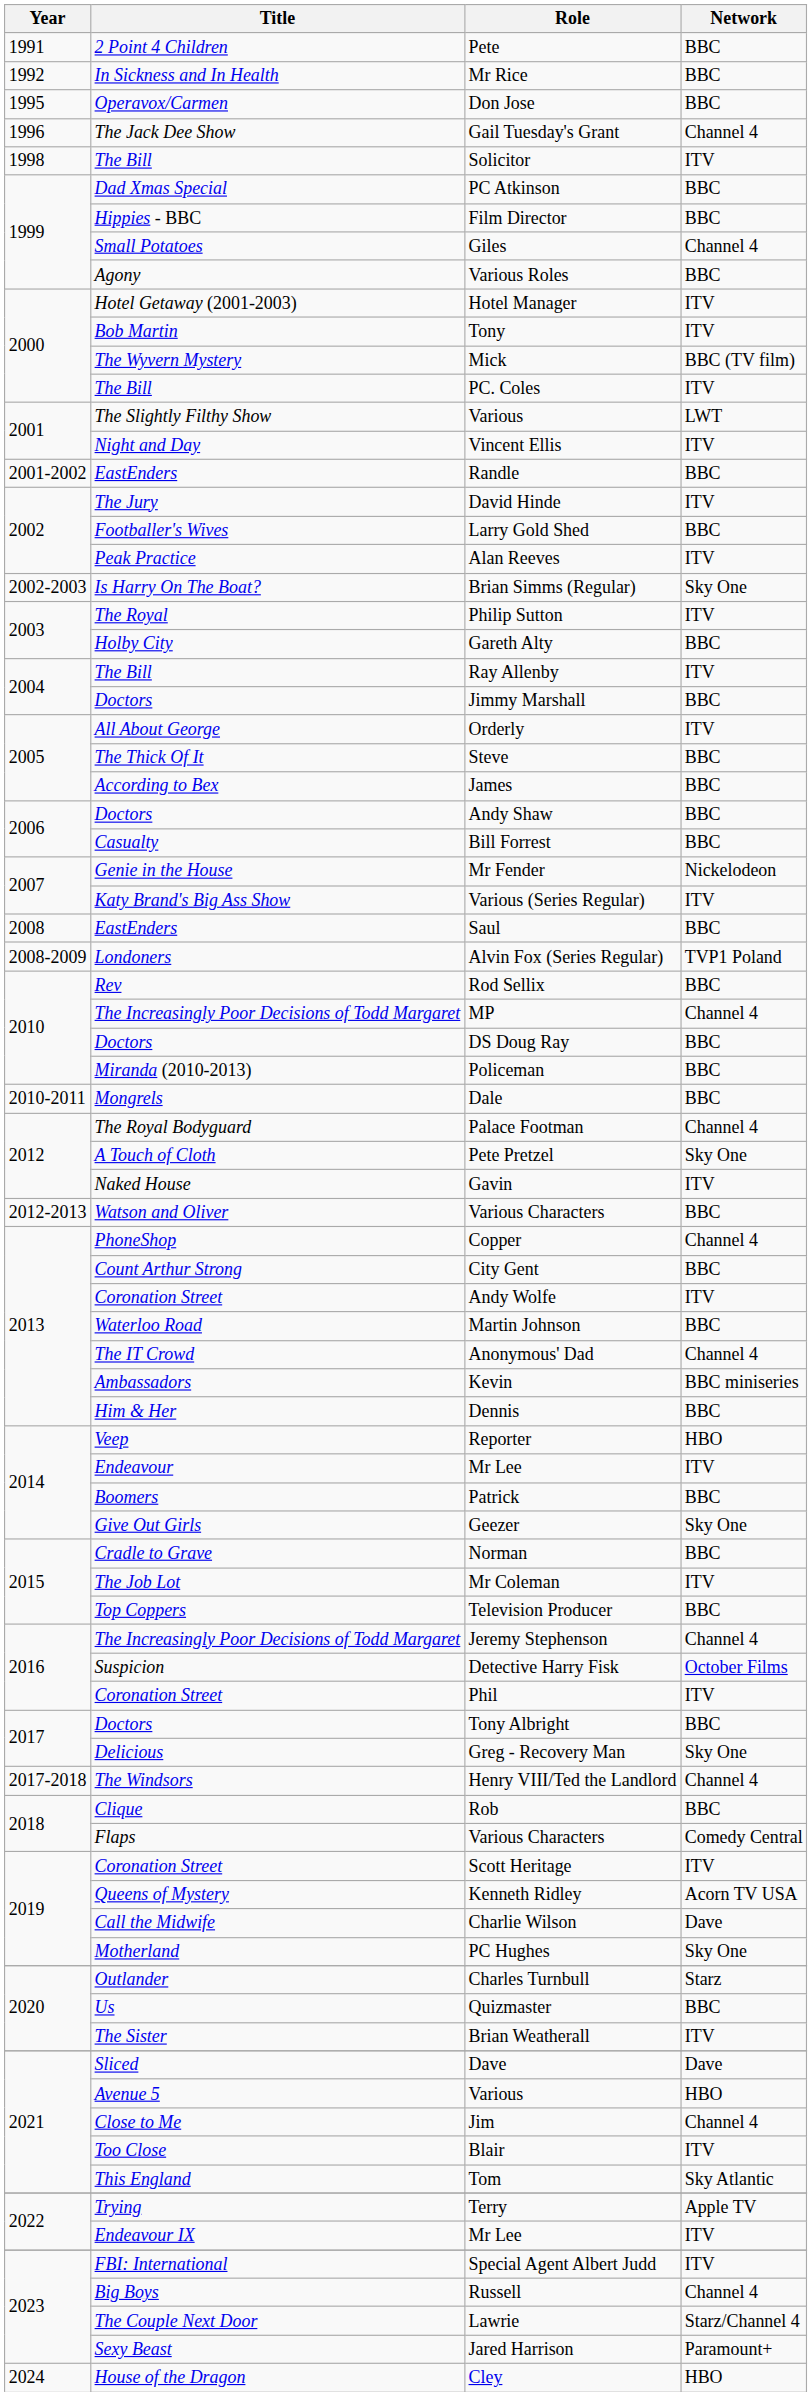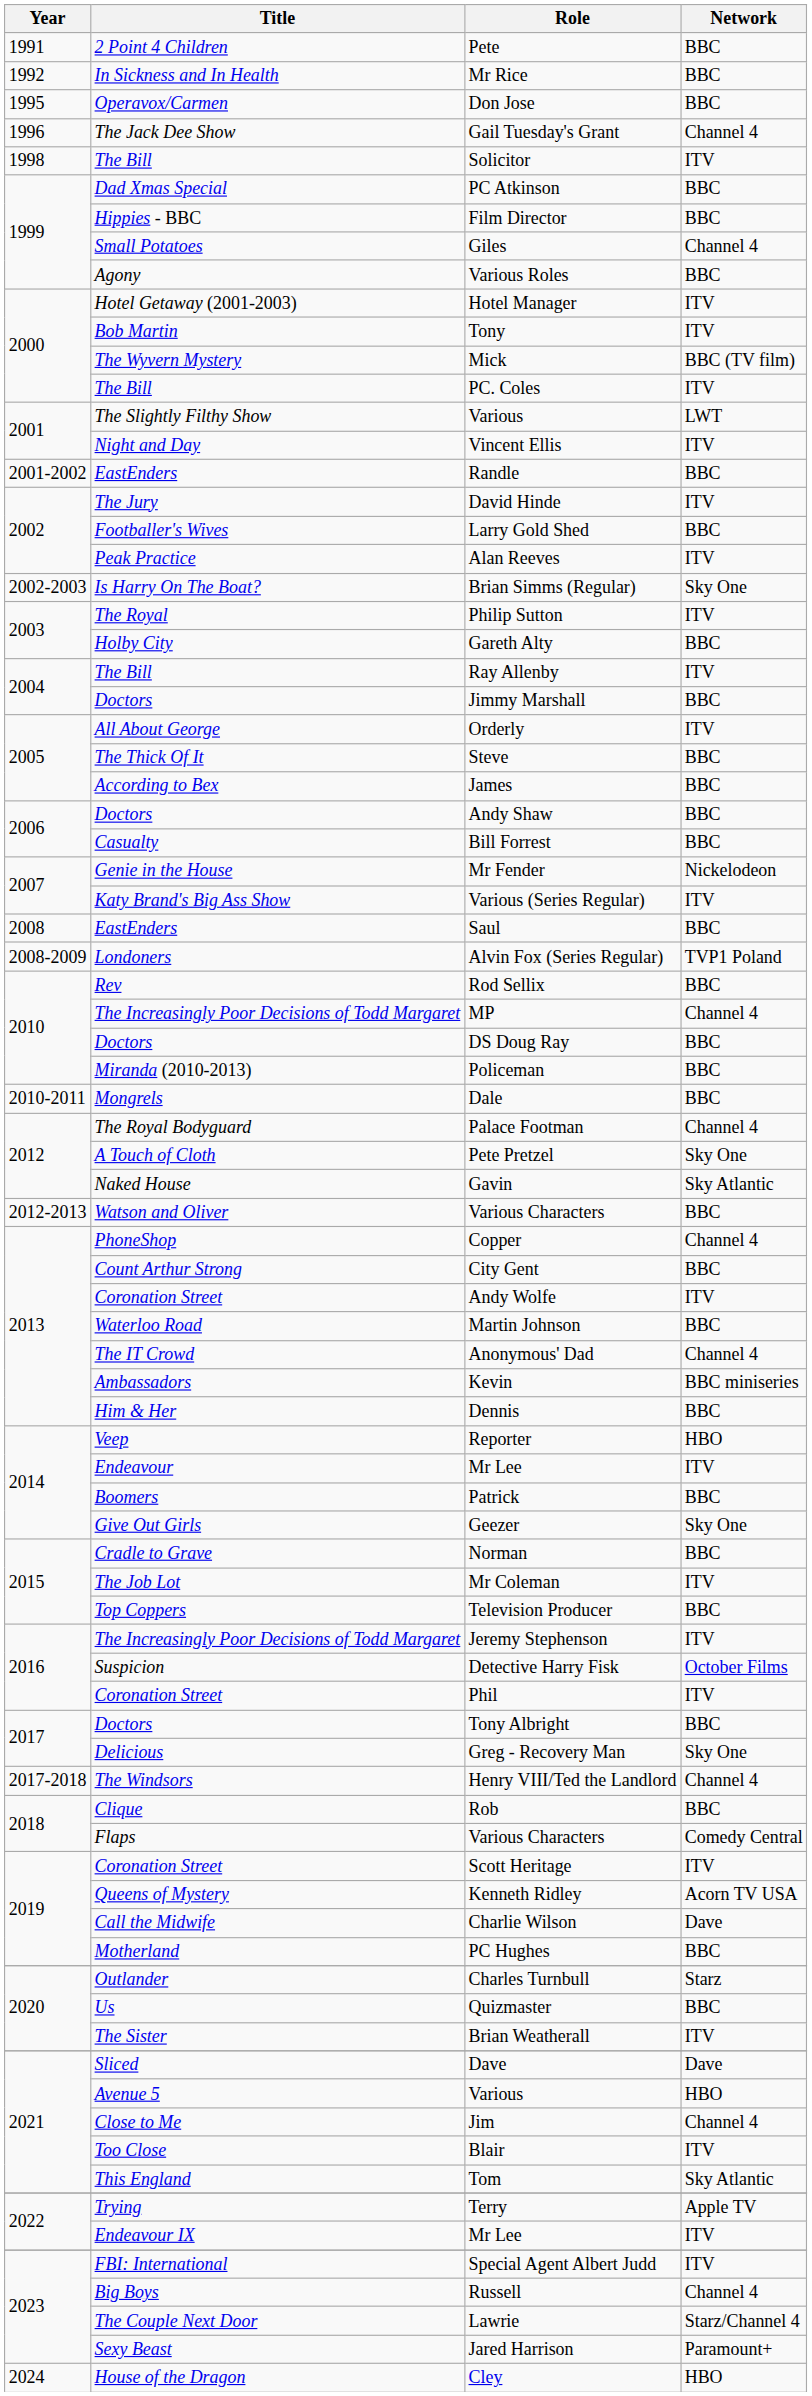Gavin | Network: ITV -> Sky Atlantic
Jeremy Stephenson | Network: Channel 4 -> ITV
PC Hughes | Network: Sky One -> BBC
